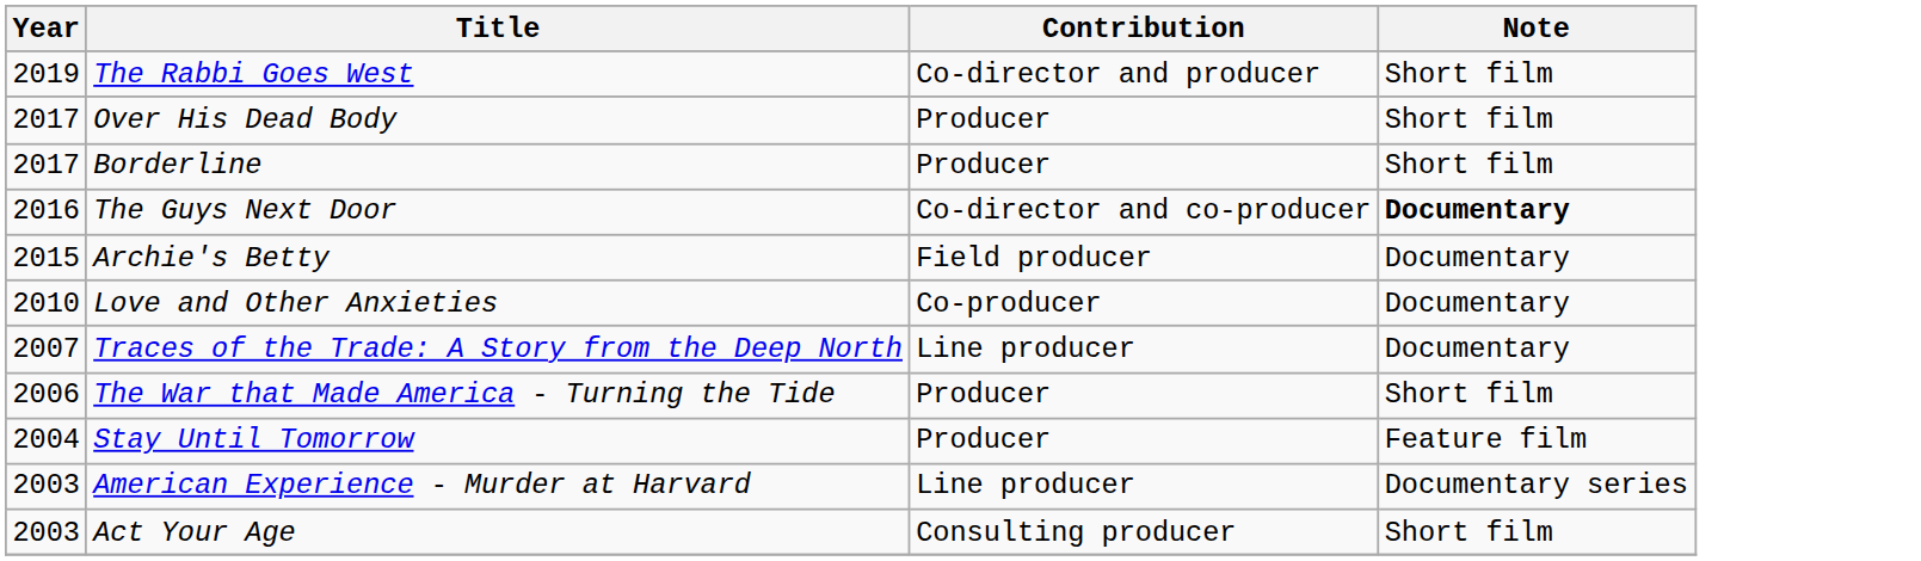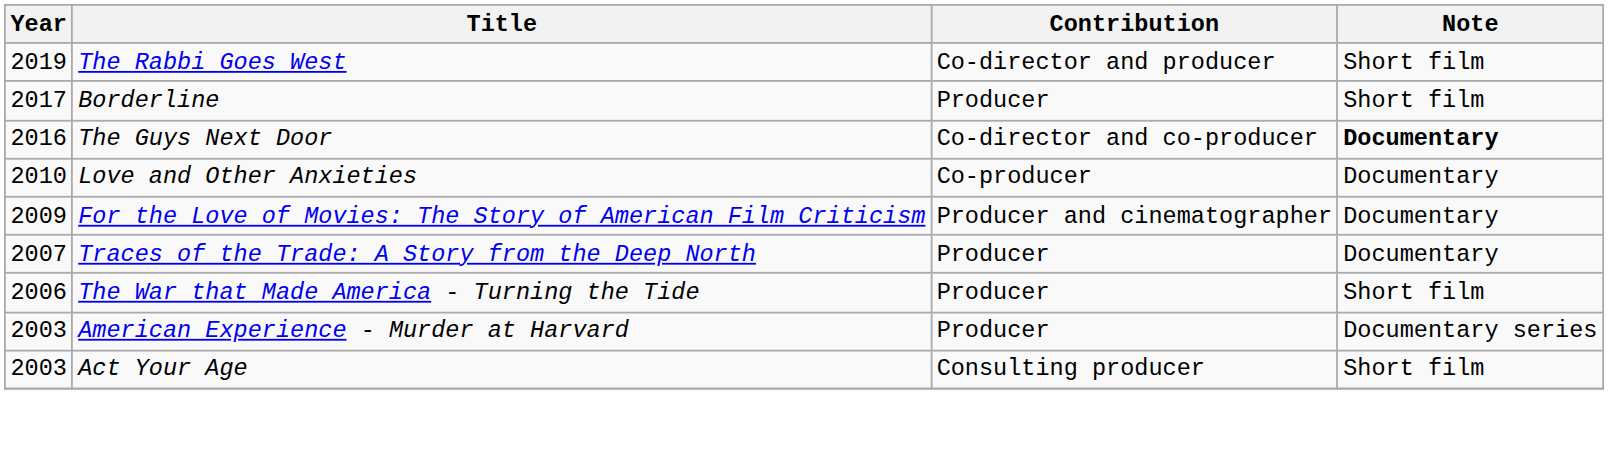- row: 2017 | Over His Dead Body | Producer | Short film
- row: 2015 | Archie's Betty | Field producer | Documentary
+ row: 2009 | For the Love of Movies: The Story of American Film Criticism | Producer and cinematographer | Documentary
Traces of the Trade: A Story from the Deep North | Contribution: Line producer -> Producer
- row: 2004 | Stay Until Tomorrow | Producer | Feature film
American Experience - Murder at Harvard | Contribution: Line producer -> Producer
